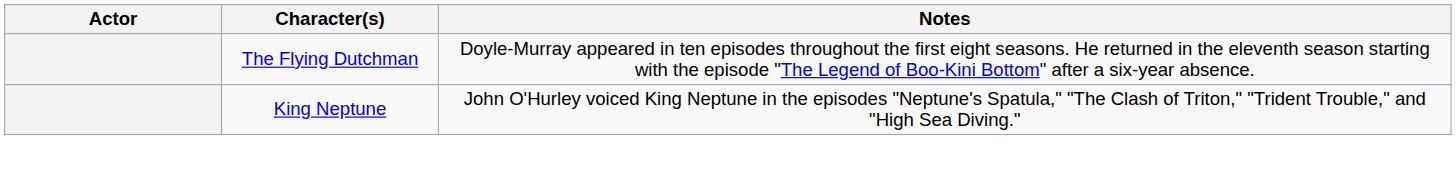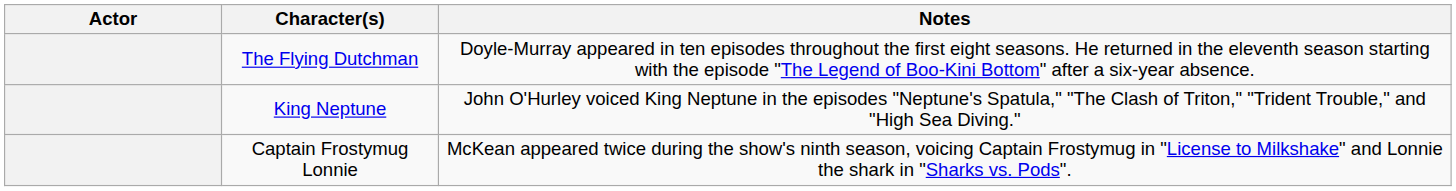+ row: Captain Frostymug Lonnie | McKean appeared twice during the show's ninth season, voicing Captain Frostymug in "License to Milkshake" and Lonnie the shark in "Sharks vs. Pods".
